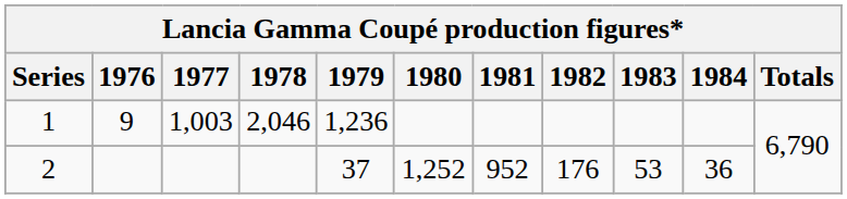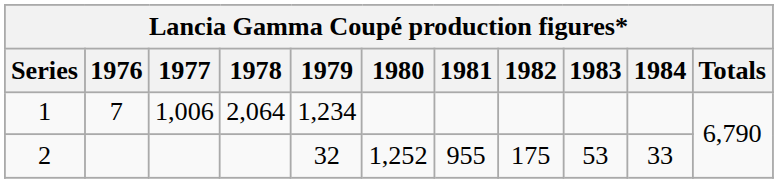1 | 1976: 9 -> 7
1 | 1977: 1,003 -> 1,006
1 | 1978: 2,046 -> 2,064
1 | 1979: 1,236 -> 1,234
2 | 1979: 37 -> 32
2 | 1981: 952 -> 955
2 | 1982: 176 -> 175
2 | 1984: 36 -> 33
